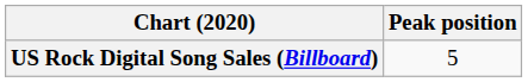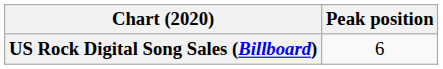US Rock Digital Song Sales (Billboard) | Peak position: 5 -> 6
